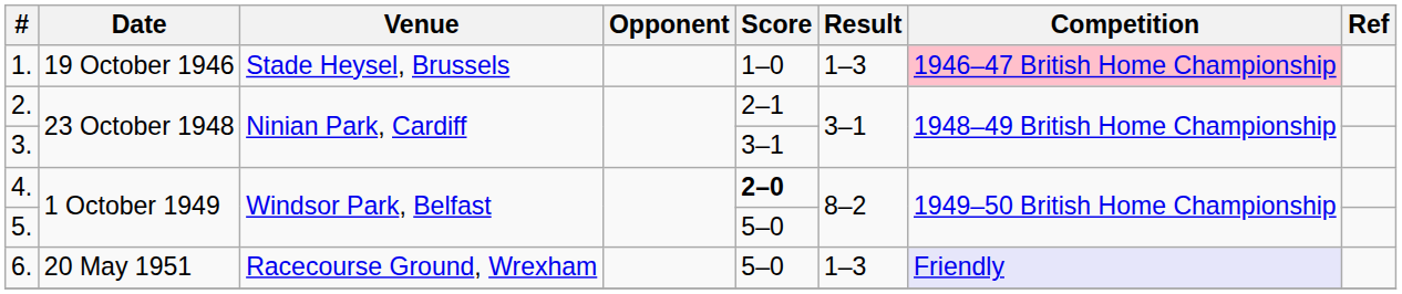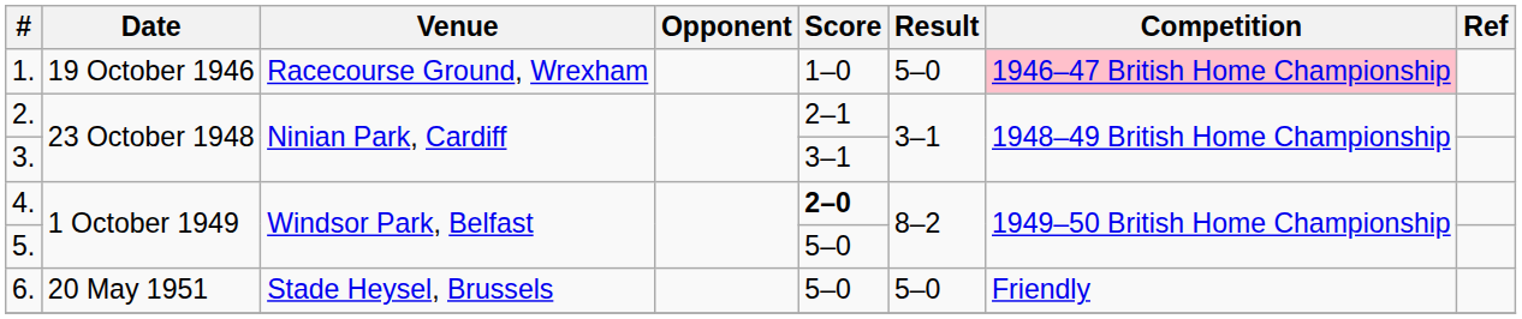1. | Venue: Stade Heysel, Brussels -> Racecourse Ground, Wrexham
1. | Result: 1–3 -> 5–0
6. | Venue: Racecourse Ground, Wrexham -> Stade Heysel, Brussels
6. | Result: 1–3 -> 5–0
6. | Competition: lavender background -> no background
